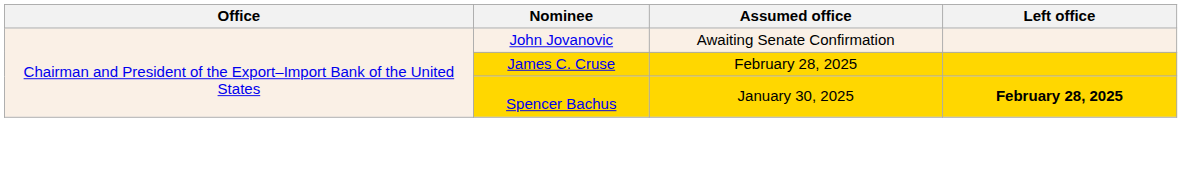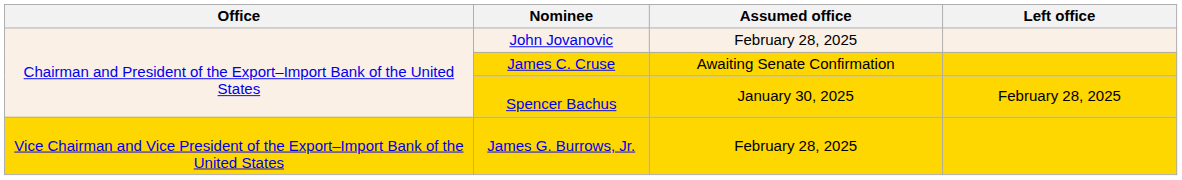John Jovanovic | Assumed office: Awaiting Senate Confirmation -> February 28, 2025
James C. Cruse | Assumed office: February 28, 2025 -> Awaiting Senate Confirmation
Spencer Bachus | Left office: bold -> normal
+ row: Vice Chairman and Vice President of the Export–Import Bank of the United States | James G. Burrows, Jr. | February 28, 2025
